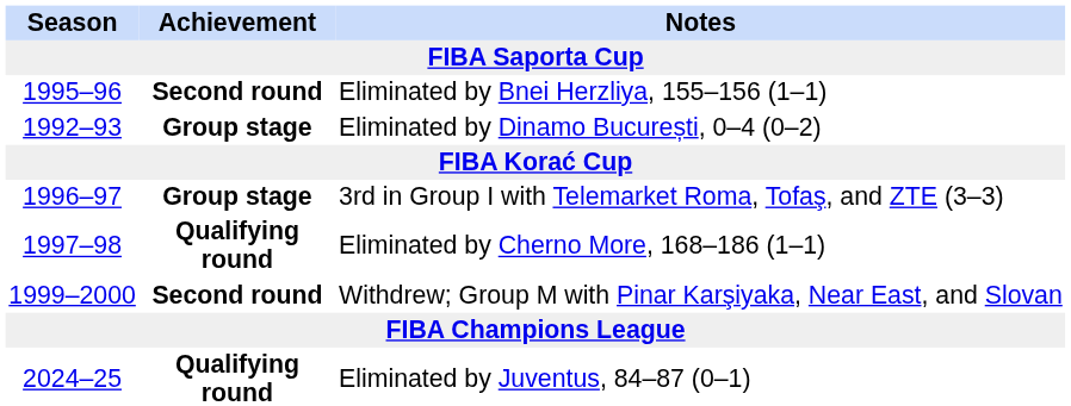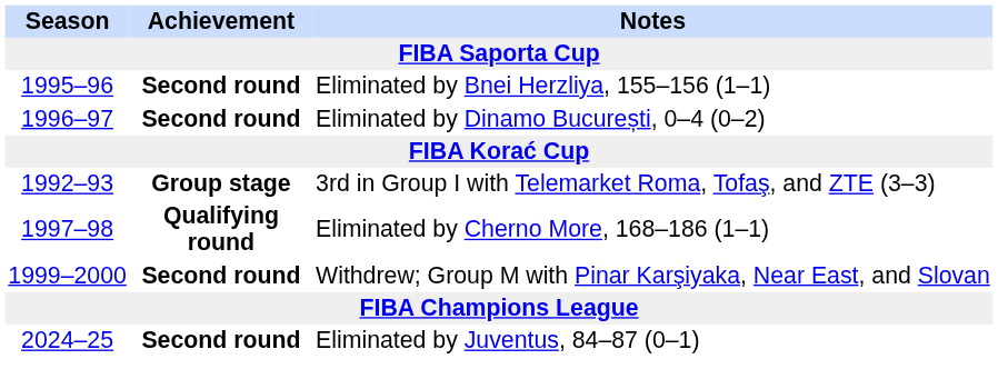Eliminated by Dinamo București, 0–4 (0–2) | Season: 1992–93 -> 1996–97
Eliminated by Dinamo București, 0–4 (0–2) | Achievement: Group stage -> Second round
3rd in Group I with Telemarket Roma, Tofaş, and ZTE (3–3) | Season: 1996–97 -> 1992–93
Eliminated by Juventus, 84–87 (0–1) | Achievement: Qualifying round -> Second round
